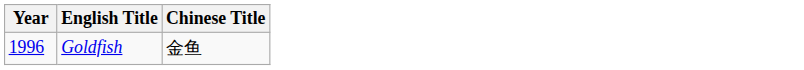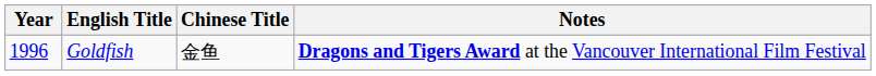+ column: Notes | Dragons and Tigers Award at the Vancouver International Film Festival
